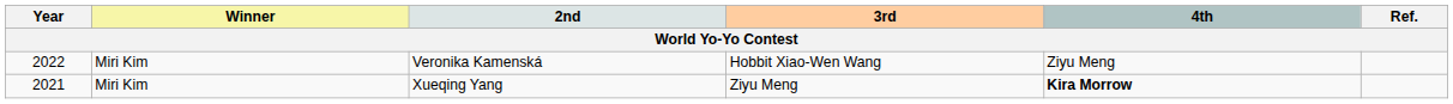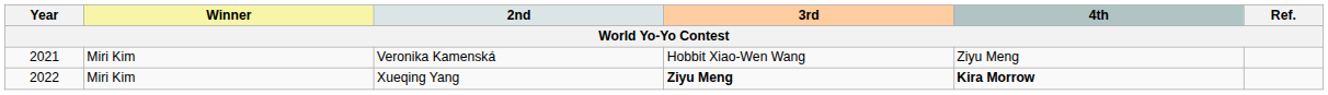Veronika Kamenská | Year: 2022 -> 2021
Xueqing Yang | Year: 2021 -> 2022
Xueqing Yang | 3rd: normal -> bold
